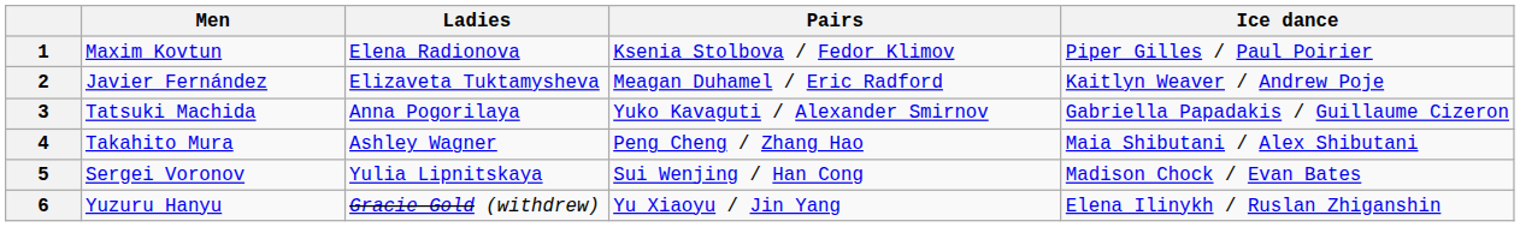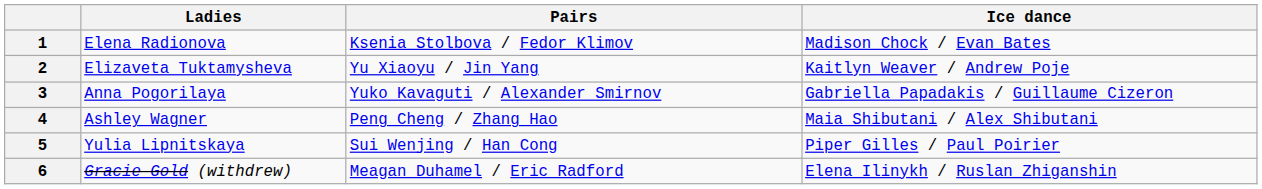- column: Men | Maxim Kovtun | Javier Fernández | Tatsuki Machida | Takahito Mura | Sergei Voronov | Yuzuru Hanyu
1 | Ice dance: Piper Gilles / Paul Poirier -> Madison Chock / Evan Bates
2 | Pairs: Meagan Duhamel / Eric Radford -> Yu Xiaoyu / Jin Yang
5 | Ice dance: Madison Chock / Evan Bates -> Piper Gilles / Paul Poirier
6 | Pairs: Yu Xiaoyu / Jin Yang -> Meagan Duhamel / Eric Radford
